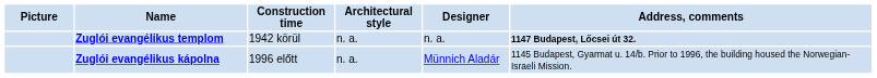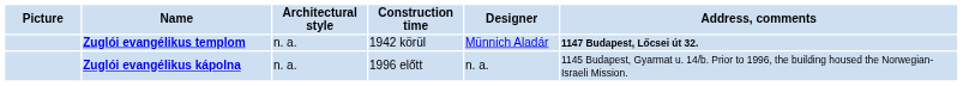columns swapped: Construction time <-> Architectural style
Zuglói evangélikus templom | Designer: n. a. -> Münnich Aladár
Zuglói evangélikus kápolna | Designer: Münnich Aladár -> n. a.
